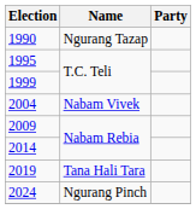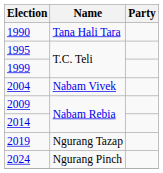1990 | Name: Ngurang Tazap -> Tana Hali Tara
2019 | Name: Tana Hali Tara -> Ngurang Tazap
